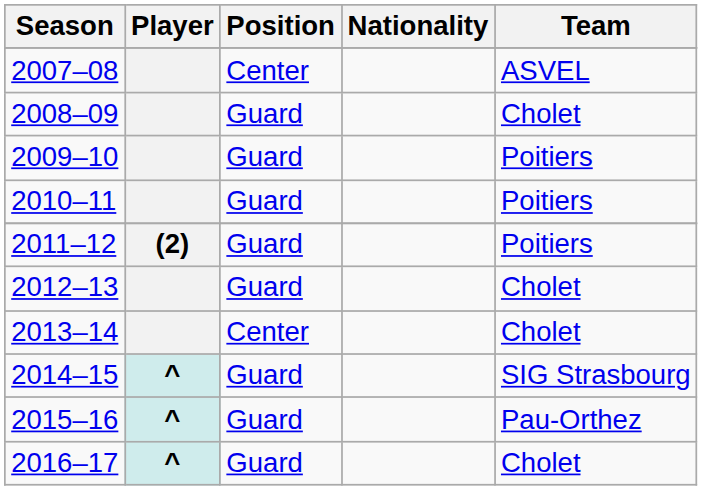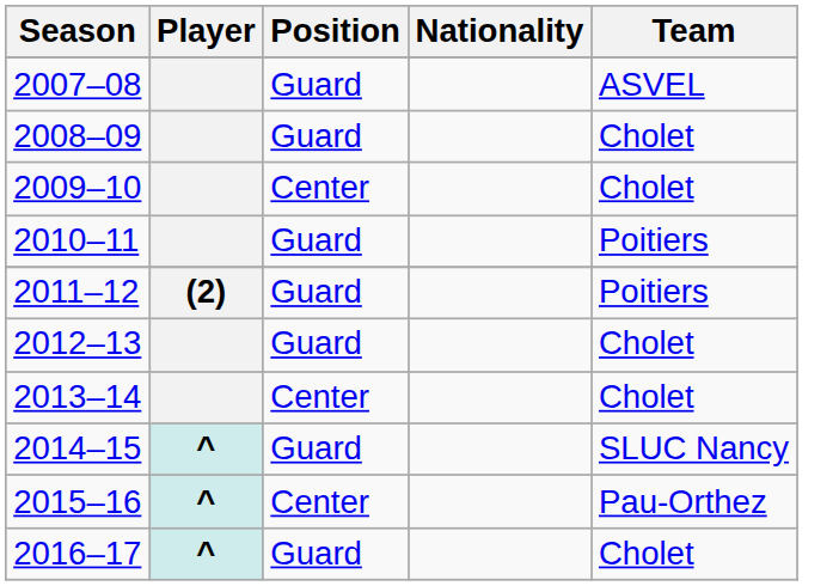2007–08 | Position: Center -> Guard
2009–10 | Position: Guard -> Center
2009–10 | Team: Poitiers -> Cholet
2014–15 | Team: SIG Strasbourg -> SLUC Nancy
2015–16 | Position: Guard -> Center
